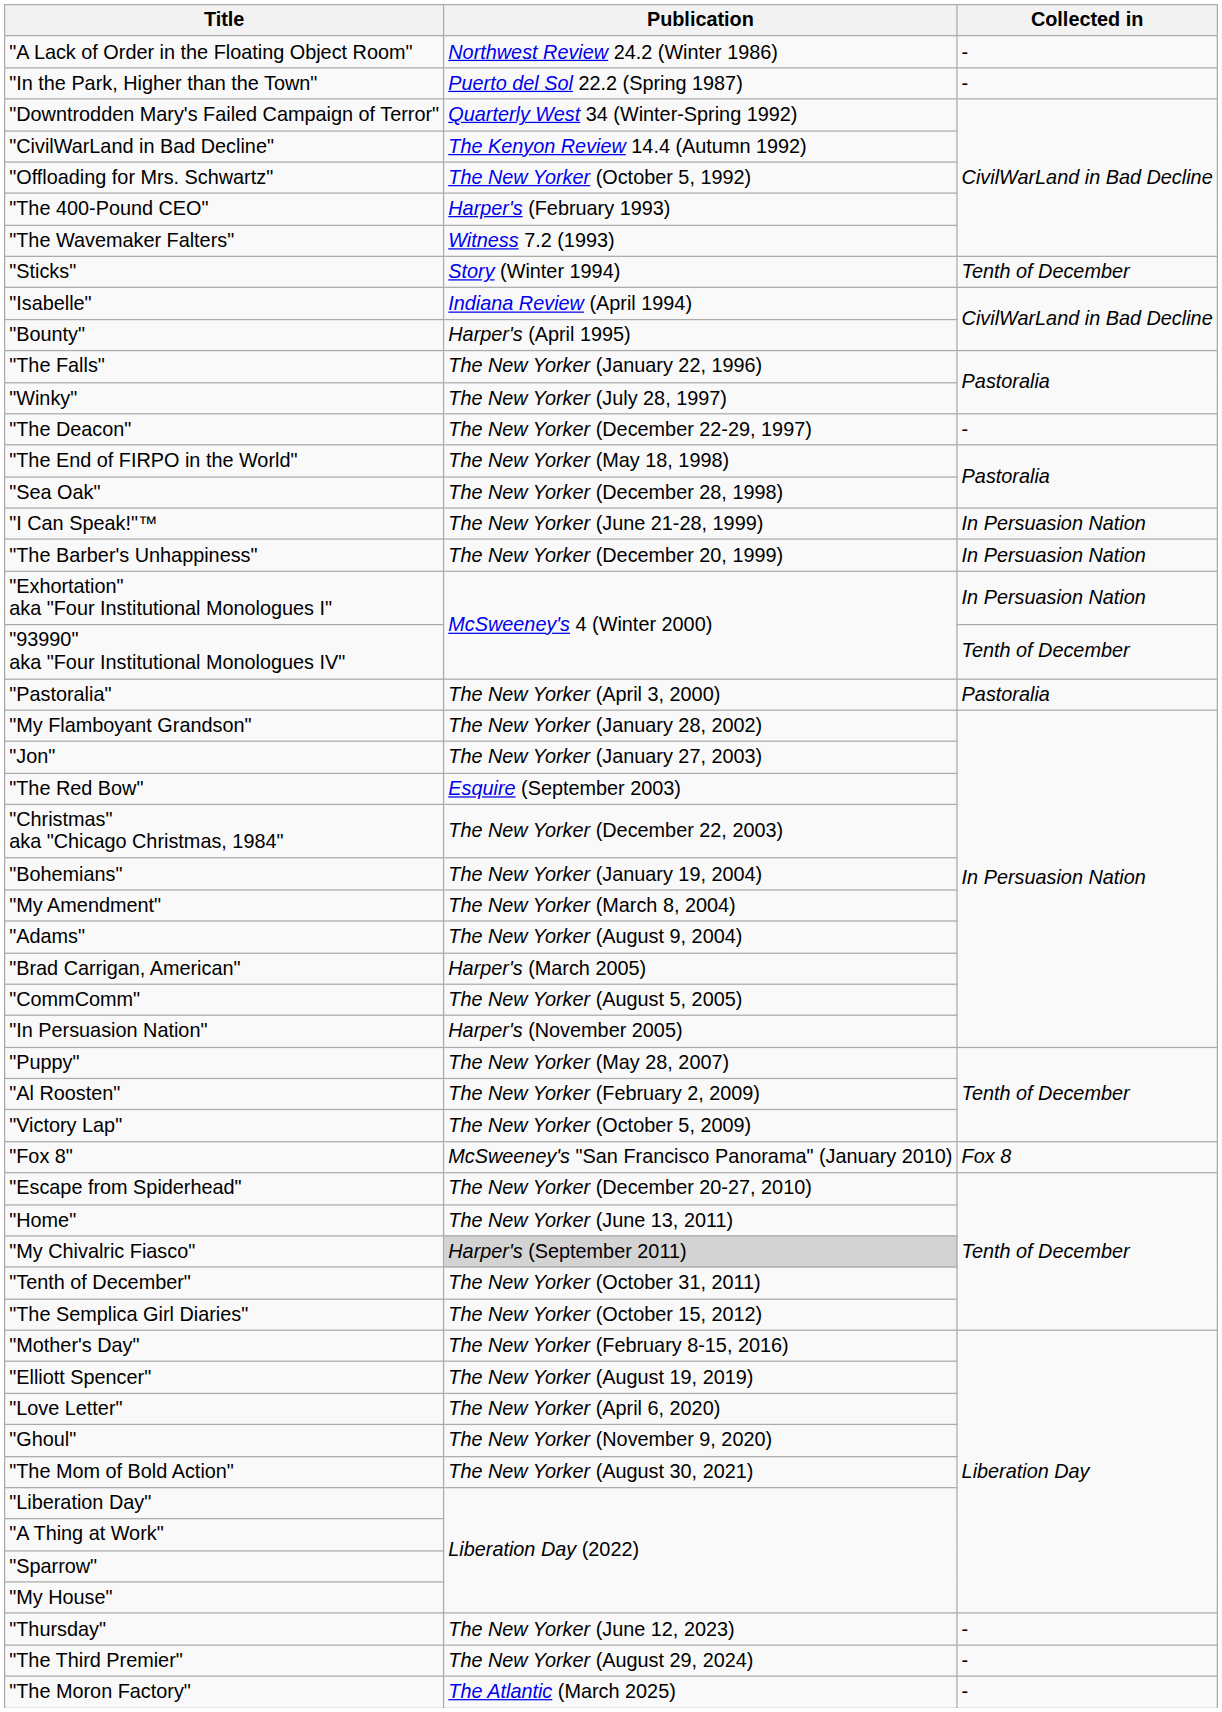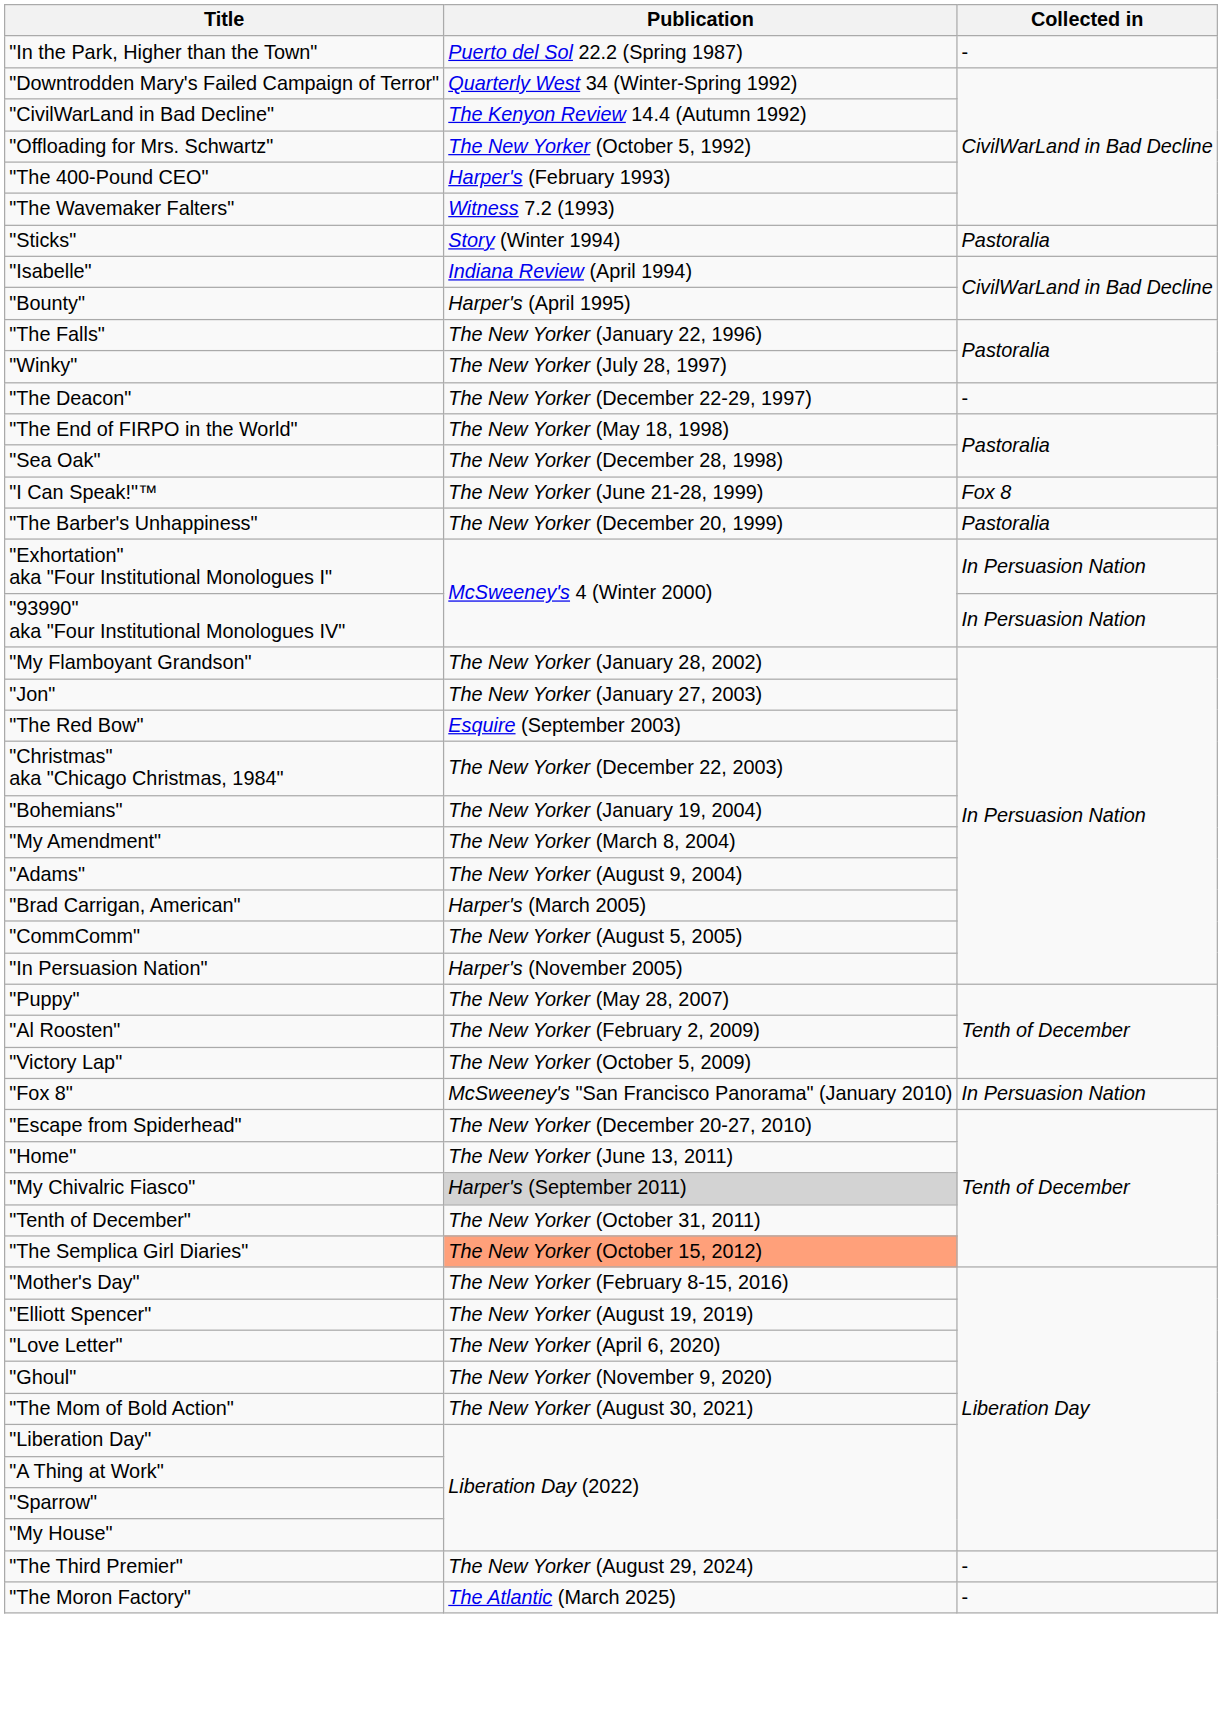- row: "A Lack of Order in the Floating Object Room" | Northwest Review 24.2 (Winter 1986) | -
"Sticks" | Collected in: Tenth of December -> Pastoralia
"I Can Speak!"™ | Collected in: In Persuasion Nation -> Fox 8
"The Barber's Unhappiness" | Collected in: In Persuasion Nation -> Pastoralia
"93990" aka "Four Institutional Monologues IV" | Collected in: Tenth of December -> In Persuasion Nation
- row: "Pastoralia" | The New Yorker (April 3, 2000) | Pastoralia
"Fox 8" | Collected in: Fox 8 -> In Persuasion Nation
"The Semplica Girl Diaries" | Publication: no background -> lightsalmon background
- row: "Thursday" | The New Yorker (June 12, 2023) | -
